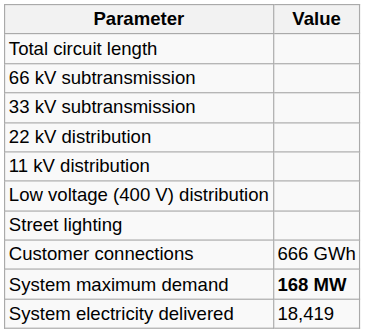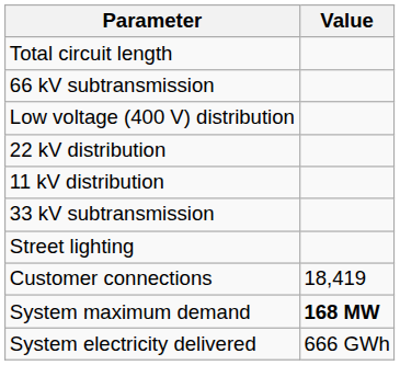rows swapped: 33 kV subtransmission <-> Low voltage (400 V) distribution
Customer connections | Value: 666 GWh -> 18,419
System electricity delivered | Value: 18,419 -> 666 GWh
